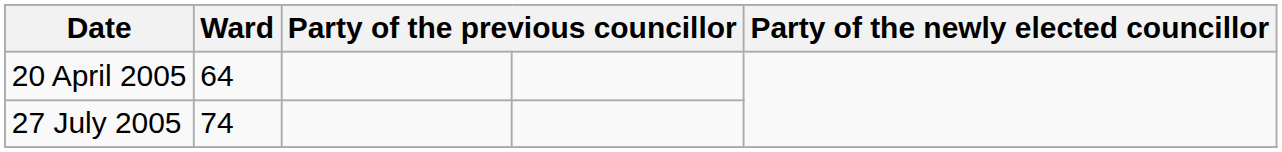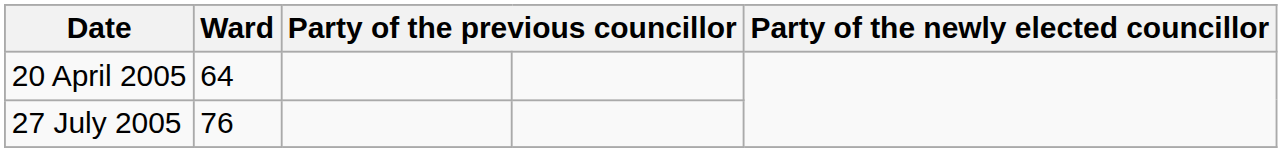27 July 2005 | Ward: 74 -> 76
